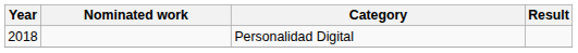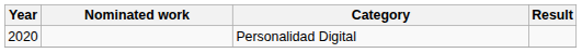Personalidad Digital | Year: 2018 -> 2020
